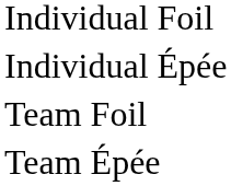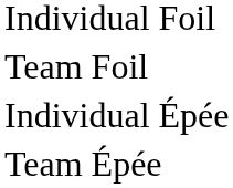rows swapped: Team Foil <-> Individual Épée
